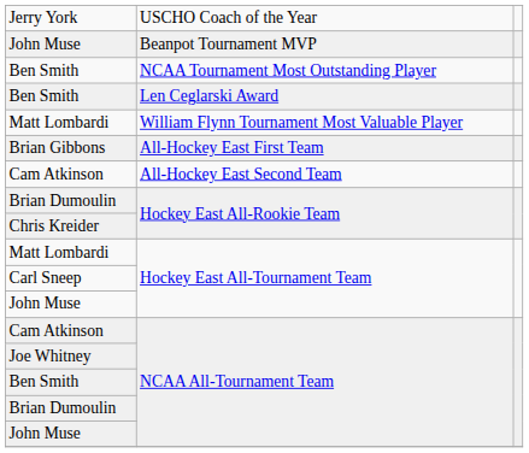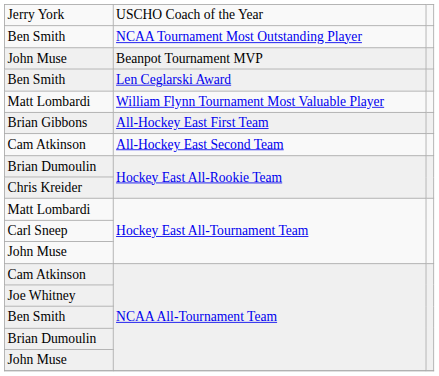rows swapped: John Muse / Beanpot Tournament MVP <-> Ben Smith / NCAA Tournament Most Outstanding Player
